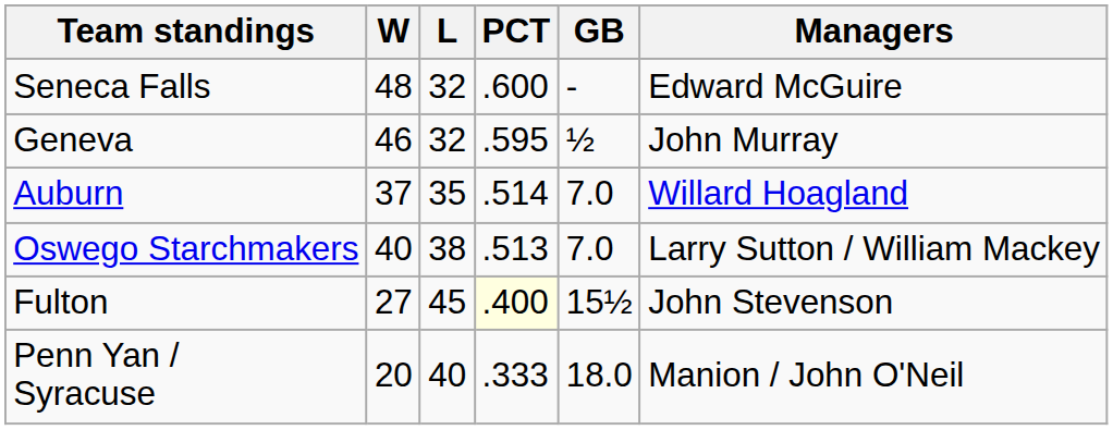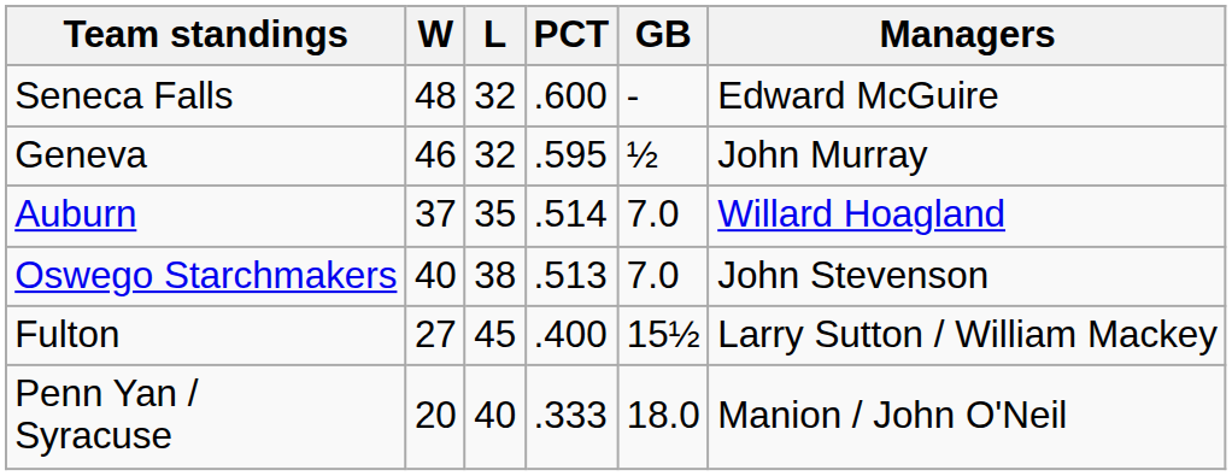Oswego Starchmakers | Managers: Larry Sutton / William Mackey -> John Stevenson
Fulton | PCT: lightyellow background -> no background
Fulton | Managers: John Stevenson -> Larry Sutton / William Mackey
